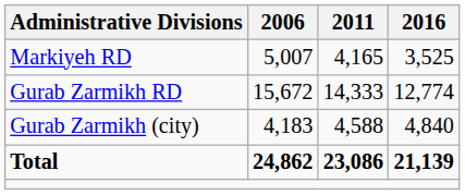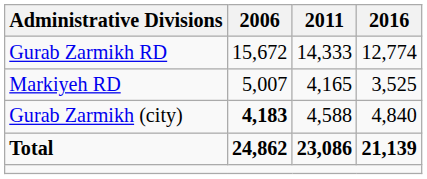rows swapped: Gurab Zarmikh RD <-> Markiyeh RD
Gurab Zarmikh (city) | 2006: normal -> bold
